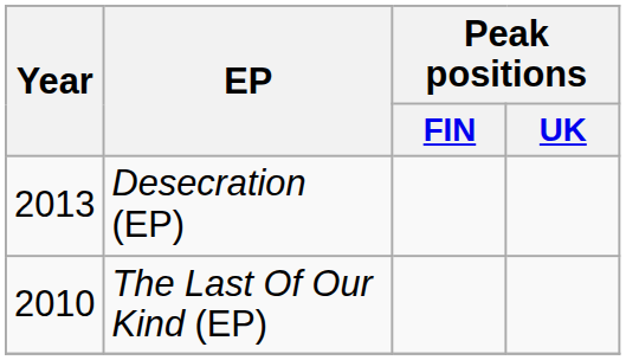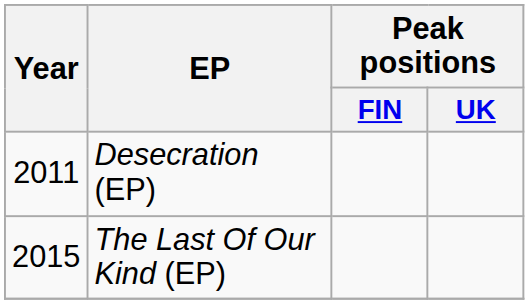Desecration (EP) | Year: 2013 -> 2011
The Last Of Our Kind (EP) | Year: 2010 -> 2015
